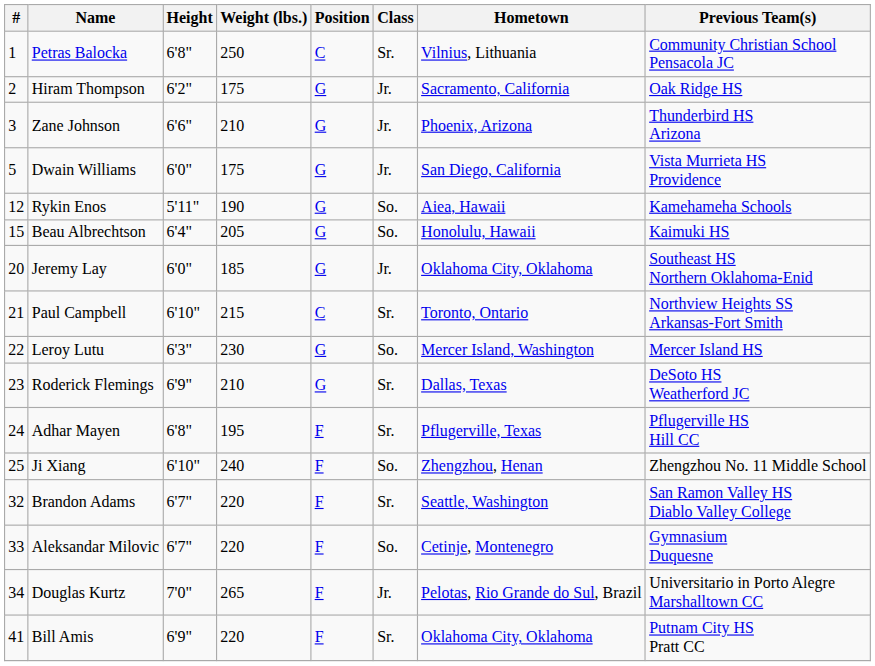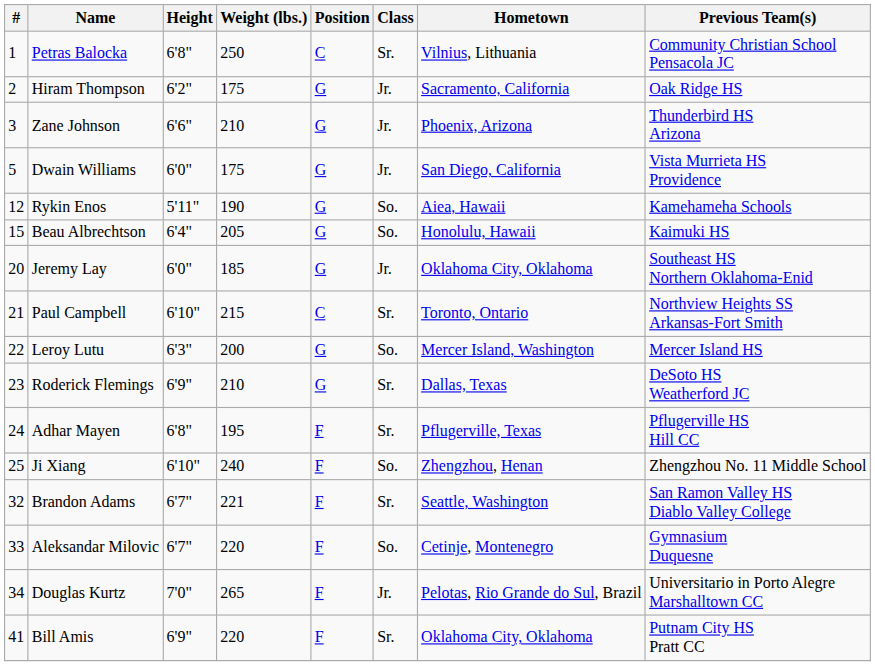Leroy Lutu | Weight (lbs.): 230 -> 200
Brandon Adams | Weight (lbs.): 220 -> 221
